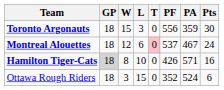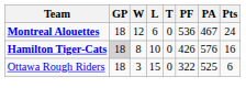- row: Toronto Argonauts | 18 | 15 | 3 | 0 | 556 | 359 | 30
Montreal Alouettes | T: pink background -> no background
Montreal Alouettes | PF: 537 -> 536
Hamilton Tiger-Cats | PA: 571 -> 576
Ottawa Rough Riders | PF: 352 -> 322
Ottawa Rough Riders | PA: 524 -> 525
